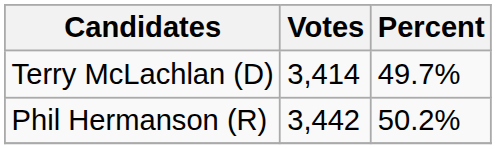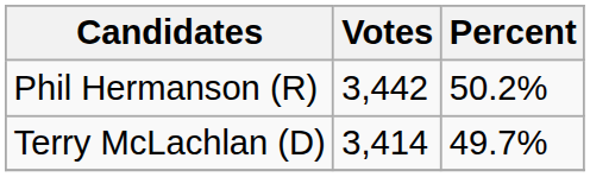rows swapped: Phil Hermanson (R) <-> Terry McLachlan (D)
